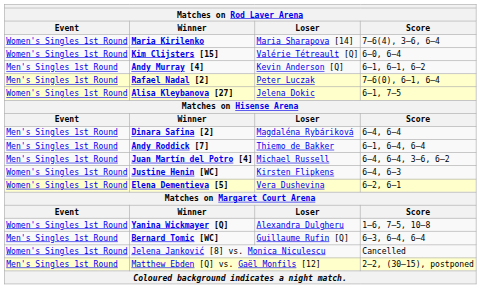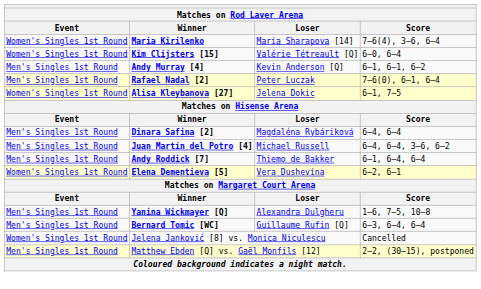rows swapped: Andy Roddick [7] <-> Juan Martín del Potro [4]
- row: Women's Singles 1st Round | Justine Henin [WC] | Kirsten Flipkens | 6–4, 6–3
Yanina Wickmayer [Q] | Event: Women's Singles 1st Round -> Men's Singles 1st Round
